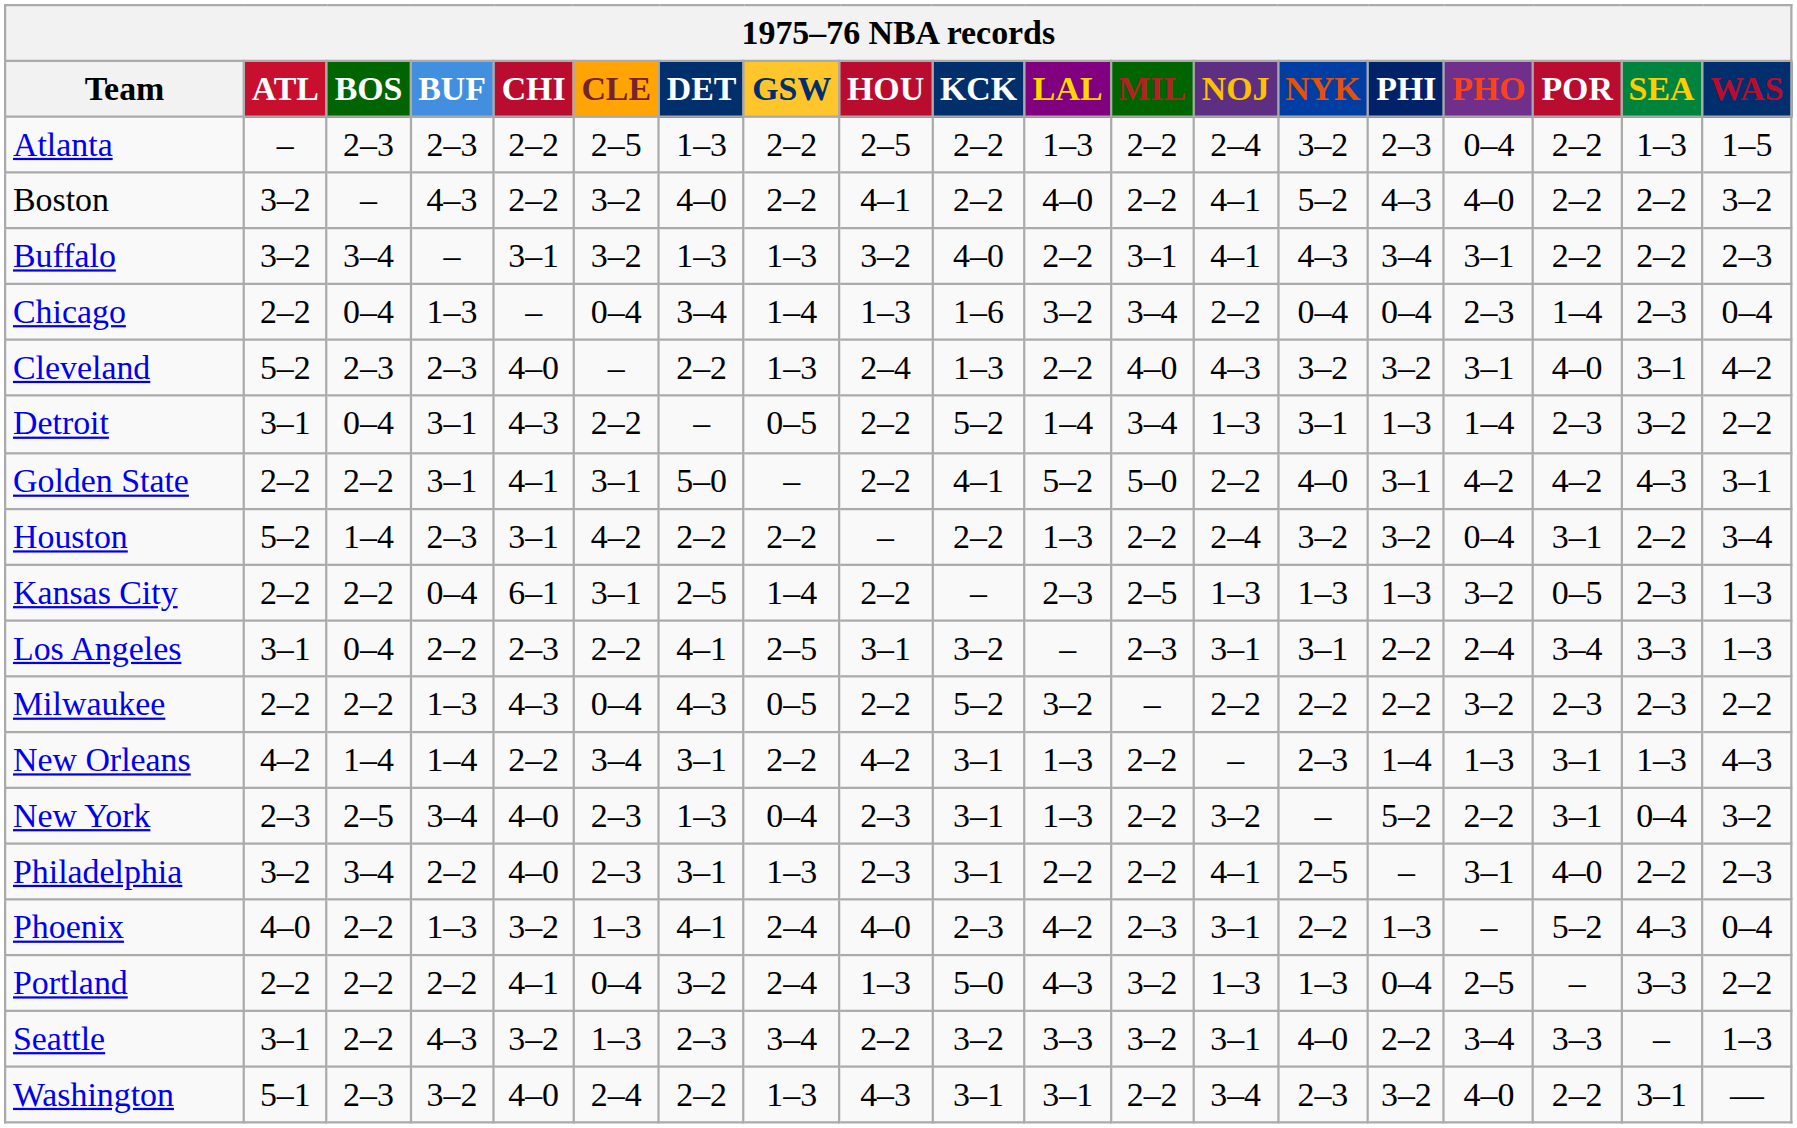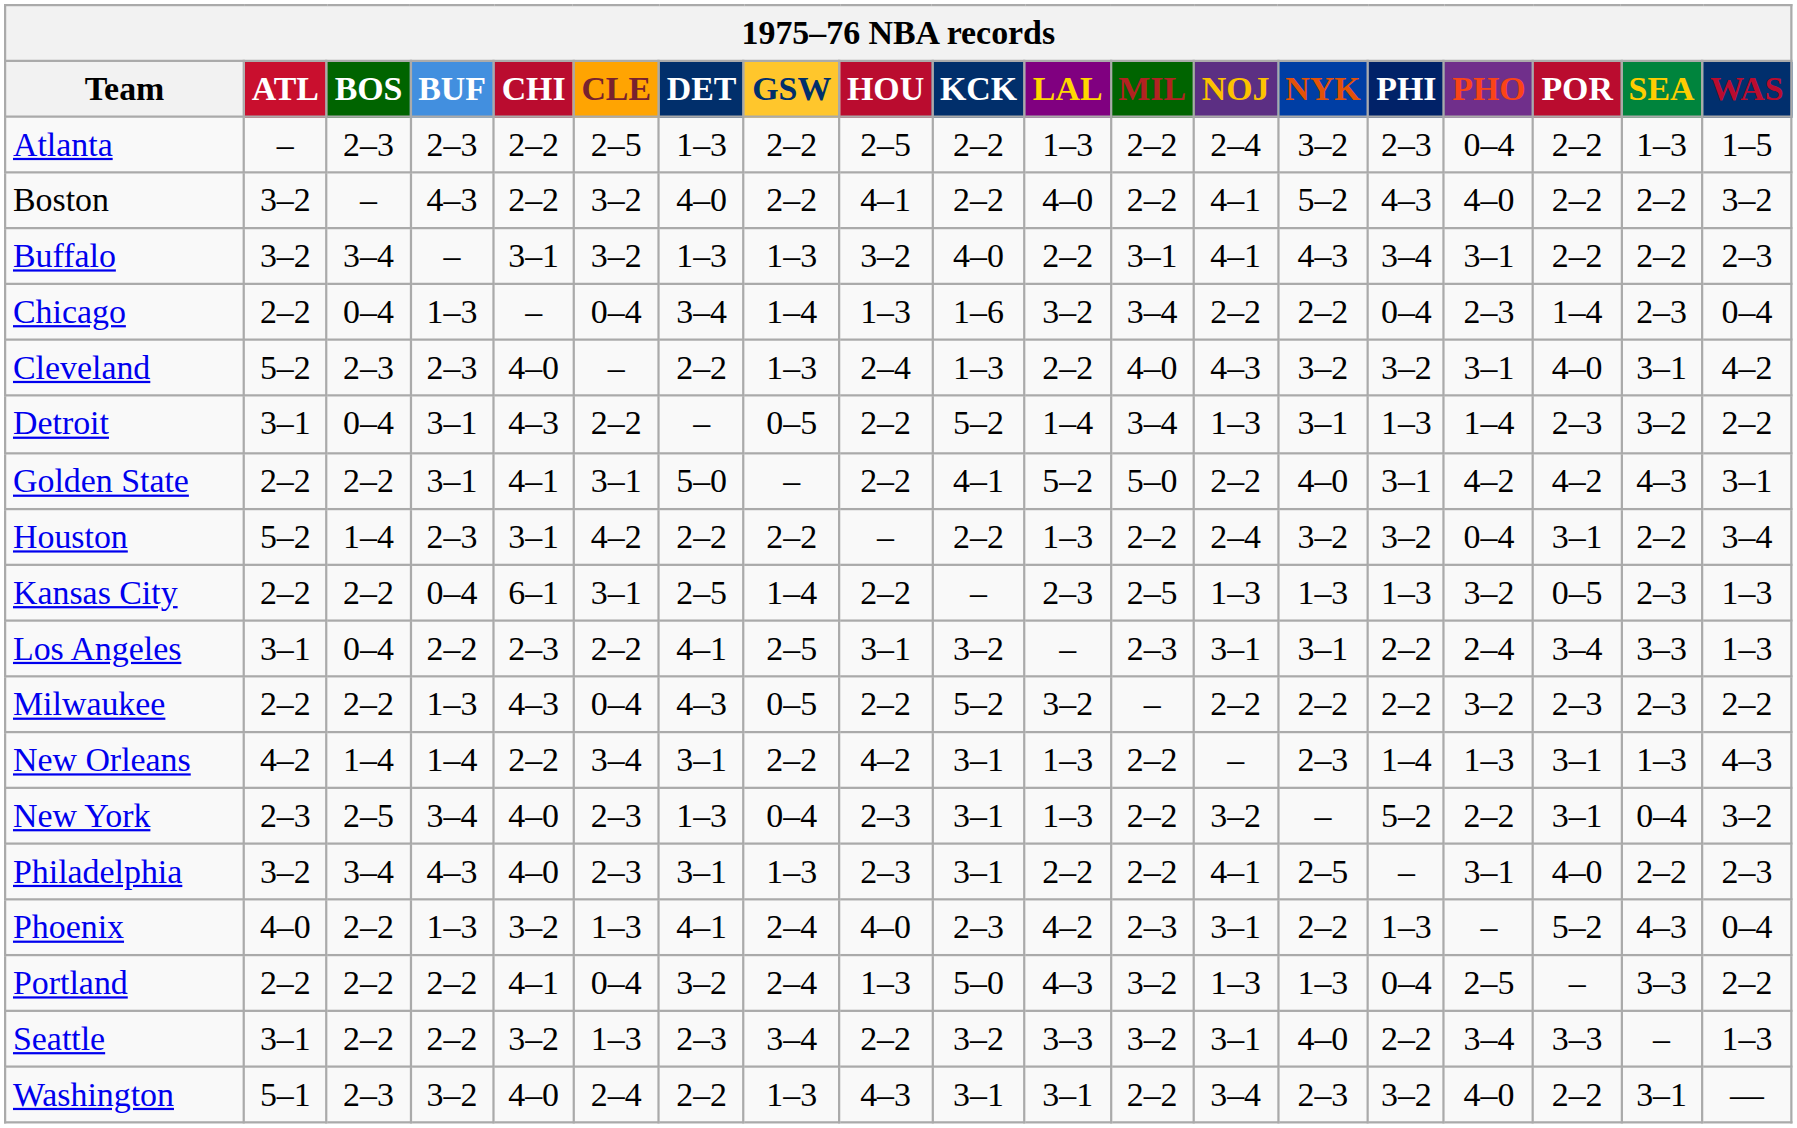Chicago | NYK: 0–4 -> 2–2
Philadelphia | BUF: 2–2 -> 4–3
Seattle | BUF: 4–3 -> 2–2
